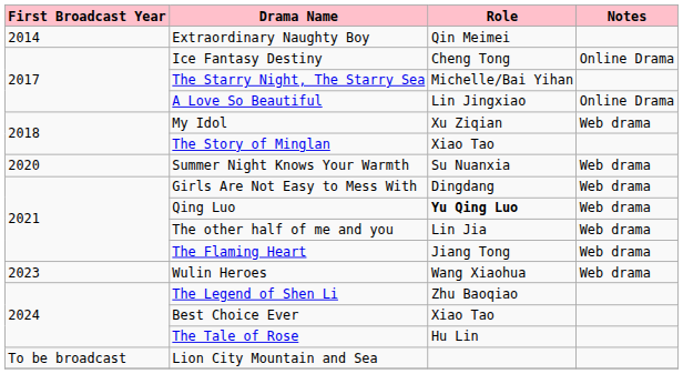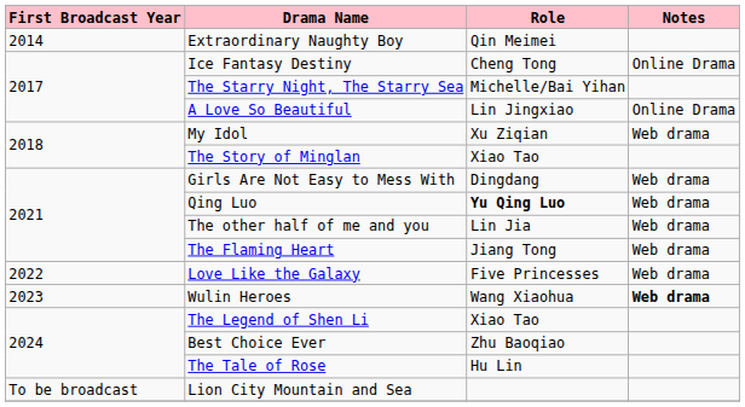- row: 2020 | Summer Night Knows Your Warmth | Su Nuanxia | Web drama
+ row: 2022 | Love Like the Galaxy | Five Princesses | Web drama
Wulin Heroes | column 4: normal -> bold
The Legend of Shen Li | column 3: Zhu Baoqiao -> Xiao Tao
Best Choice Ever | column 3: Xiao Tao -> Zhu Baoqiao
